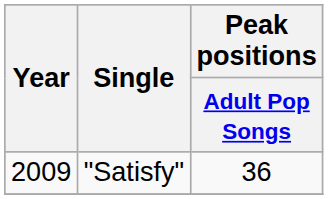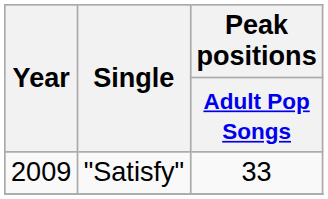"Satisfy" | Peak positions / Adult Pop Songs: 36 -> 33
